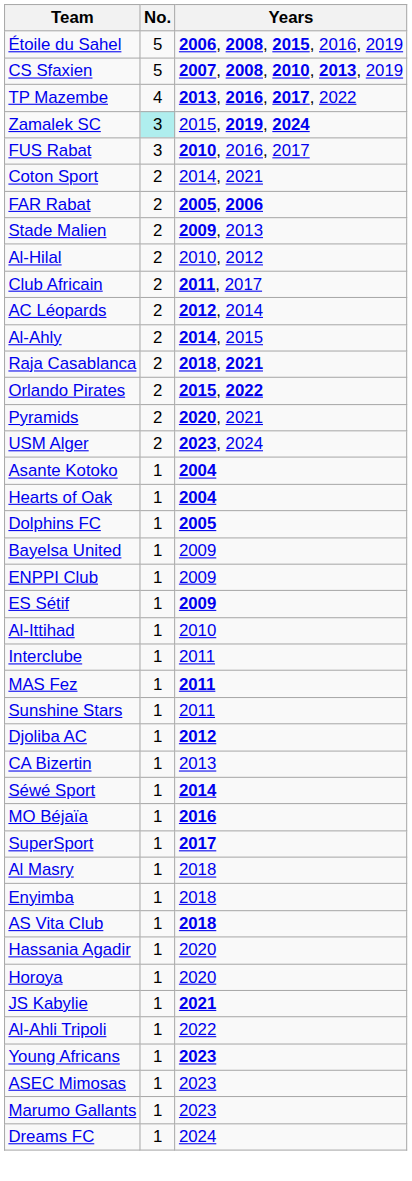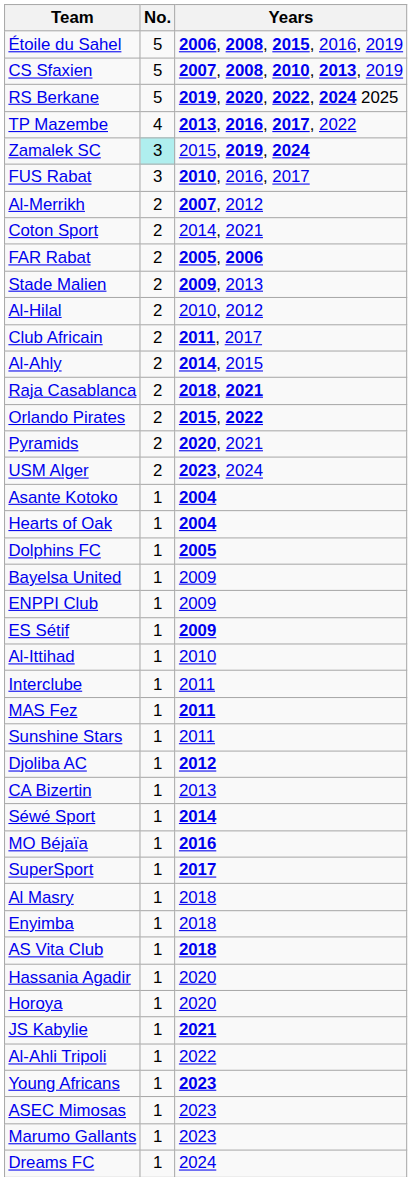+ row: RS Berkane | 5 | 2019, 2020, 2022, 2024 2025
+ row: Al-Merrikh | 2 | 2007, 2012
- row: AC Léopards | 2 | 2012, 2014
